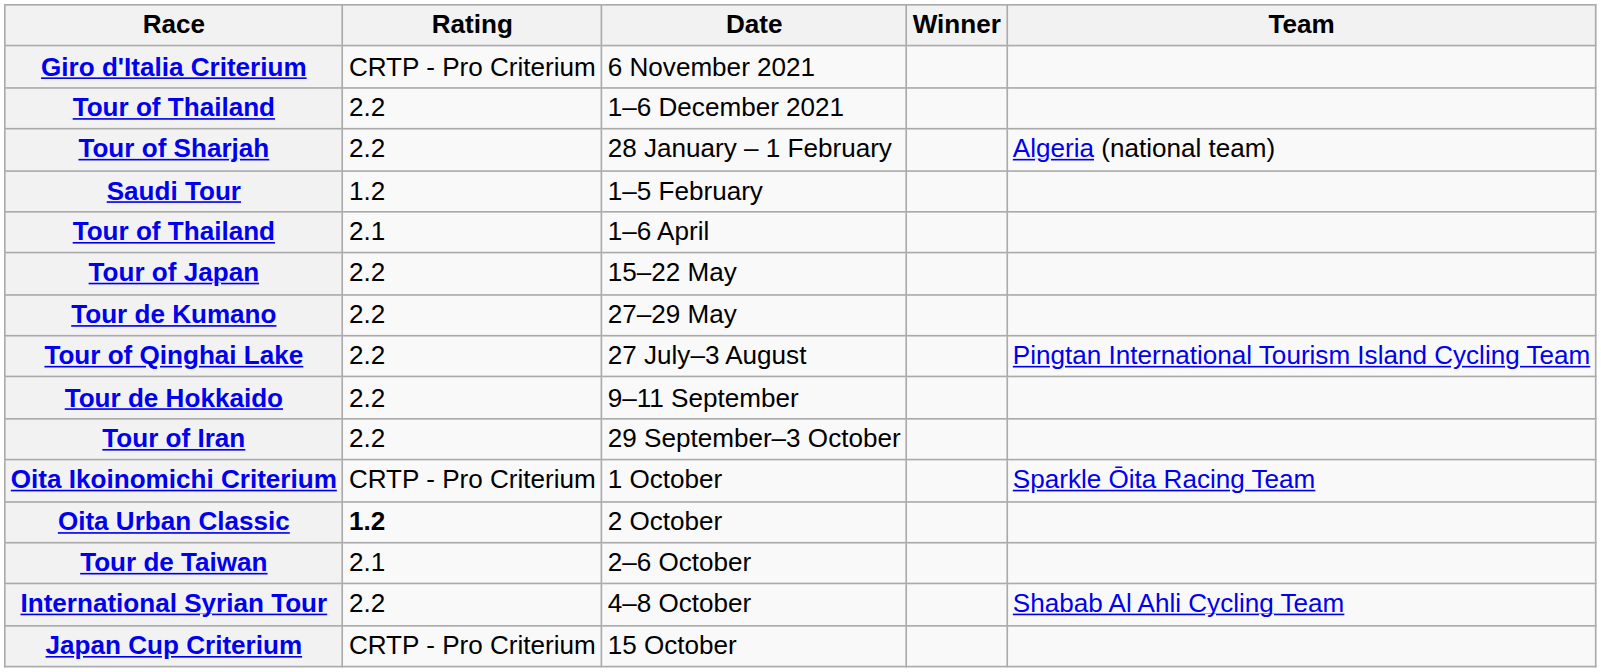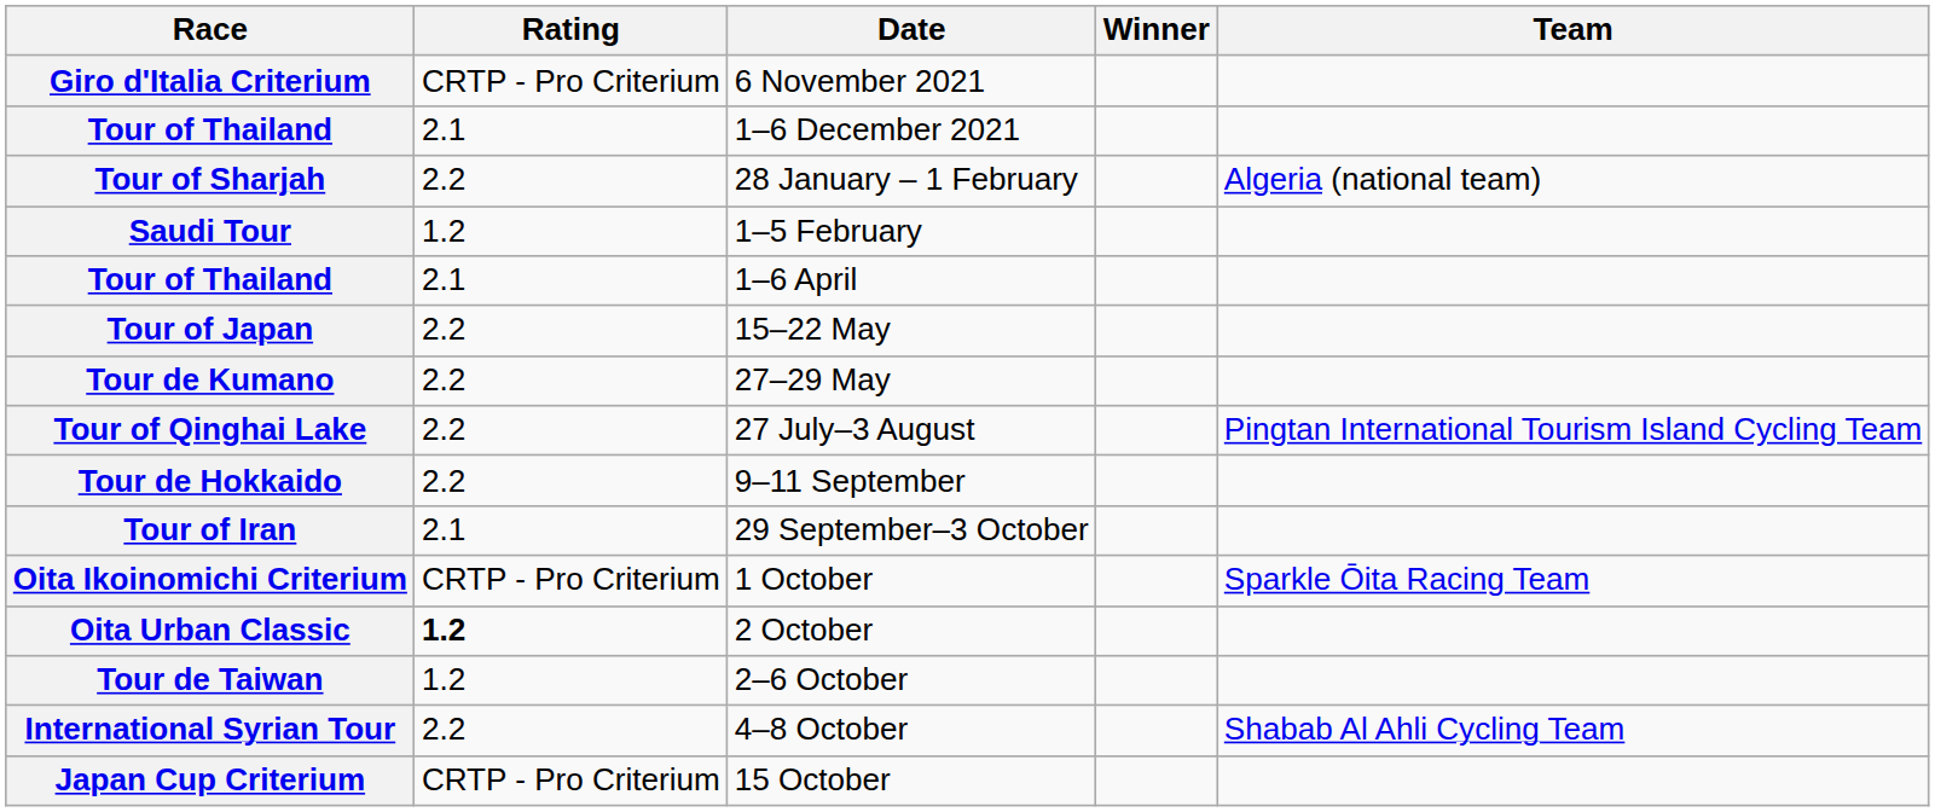Tour of Thailand / 1–6 December 2021 | Rating: 2.2 -> 2.1
Tour of Iran | Rating: 2.2 -> 2.1
Tour de Taiwan | Rating: 2.1 -> 1.2
